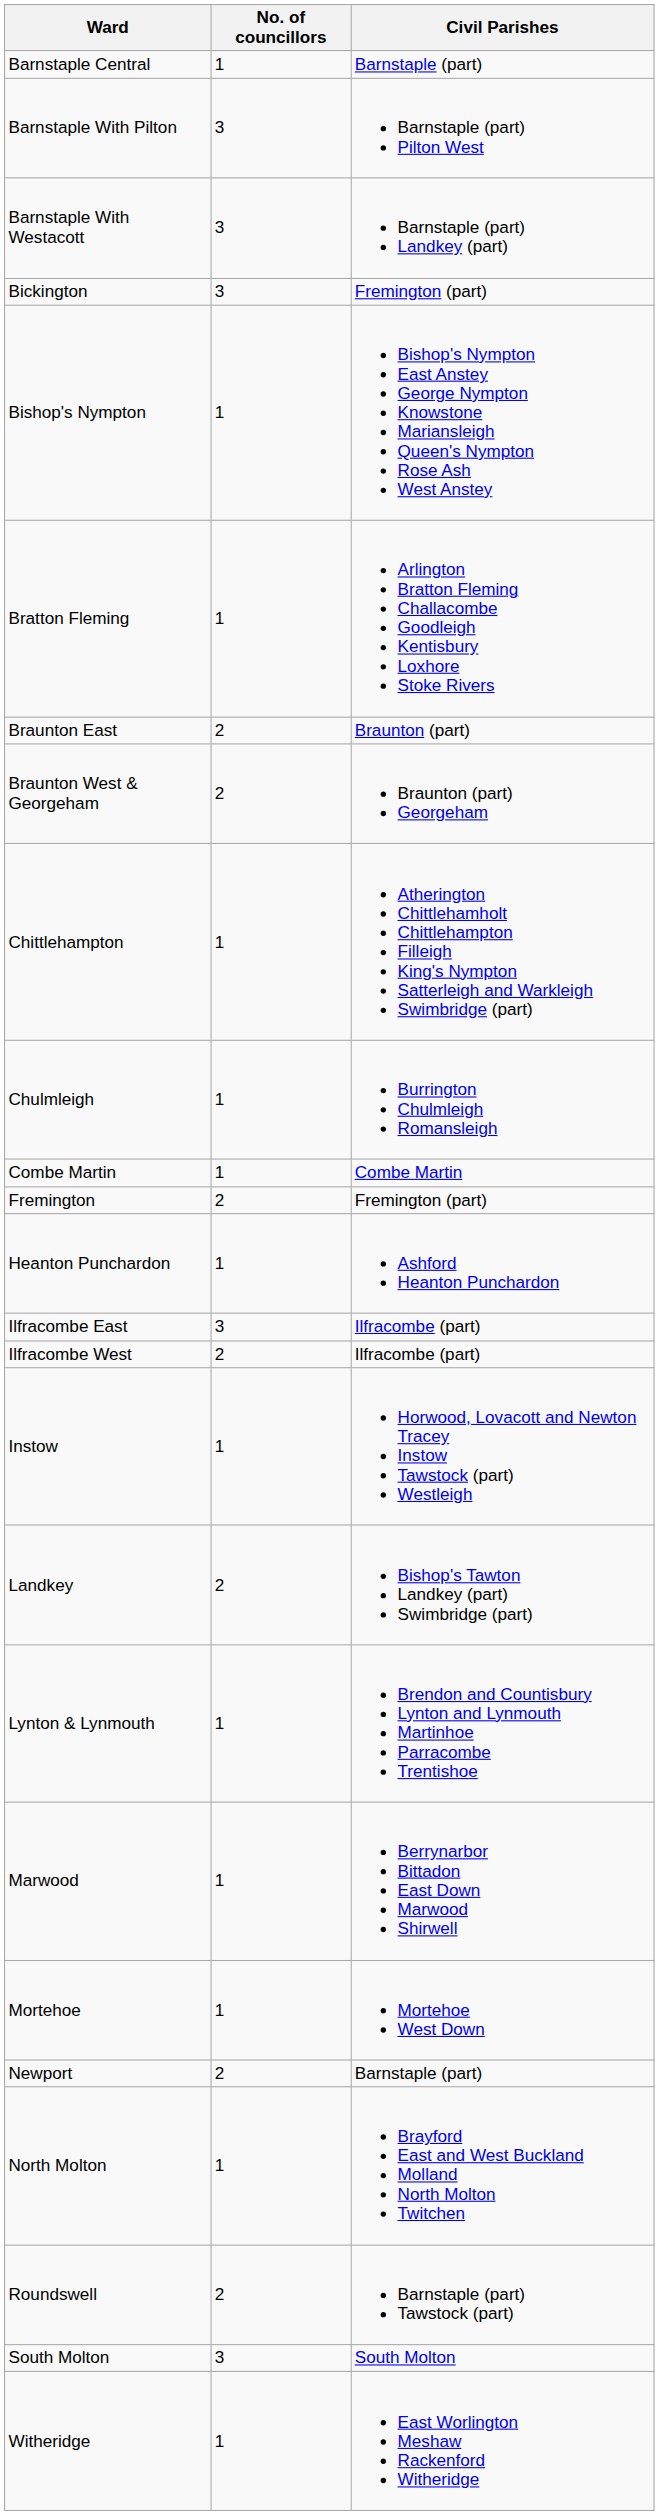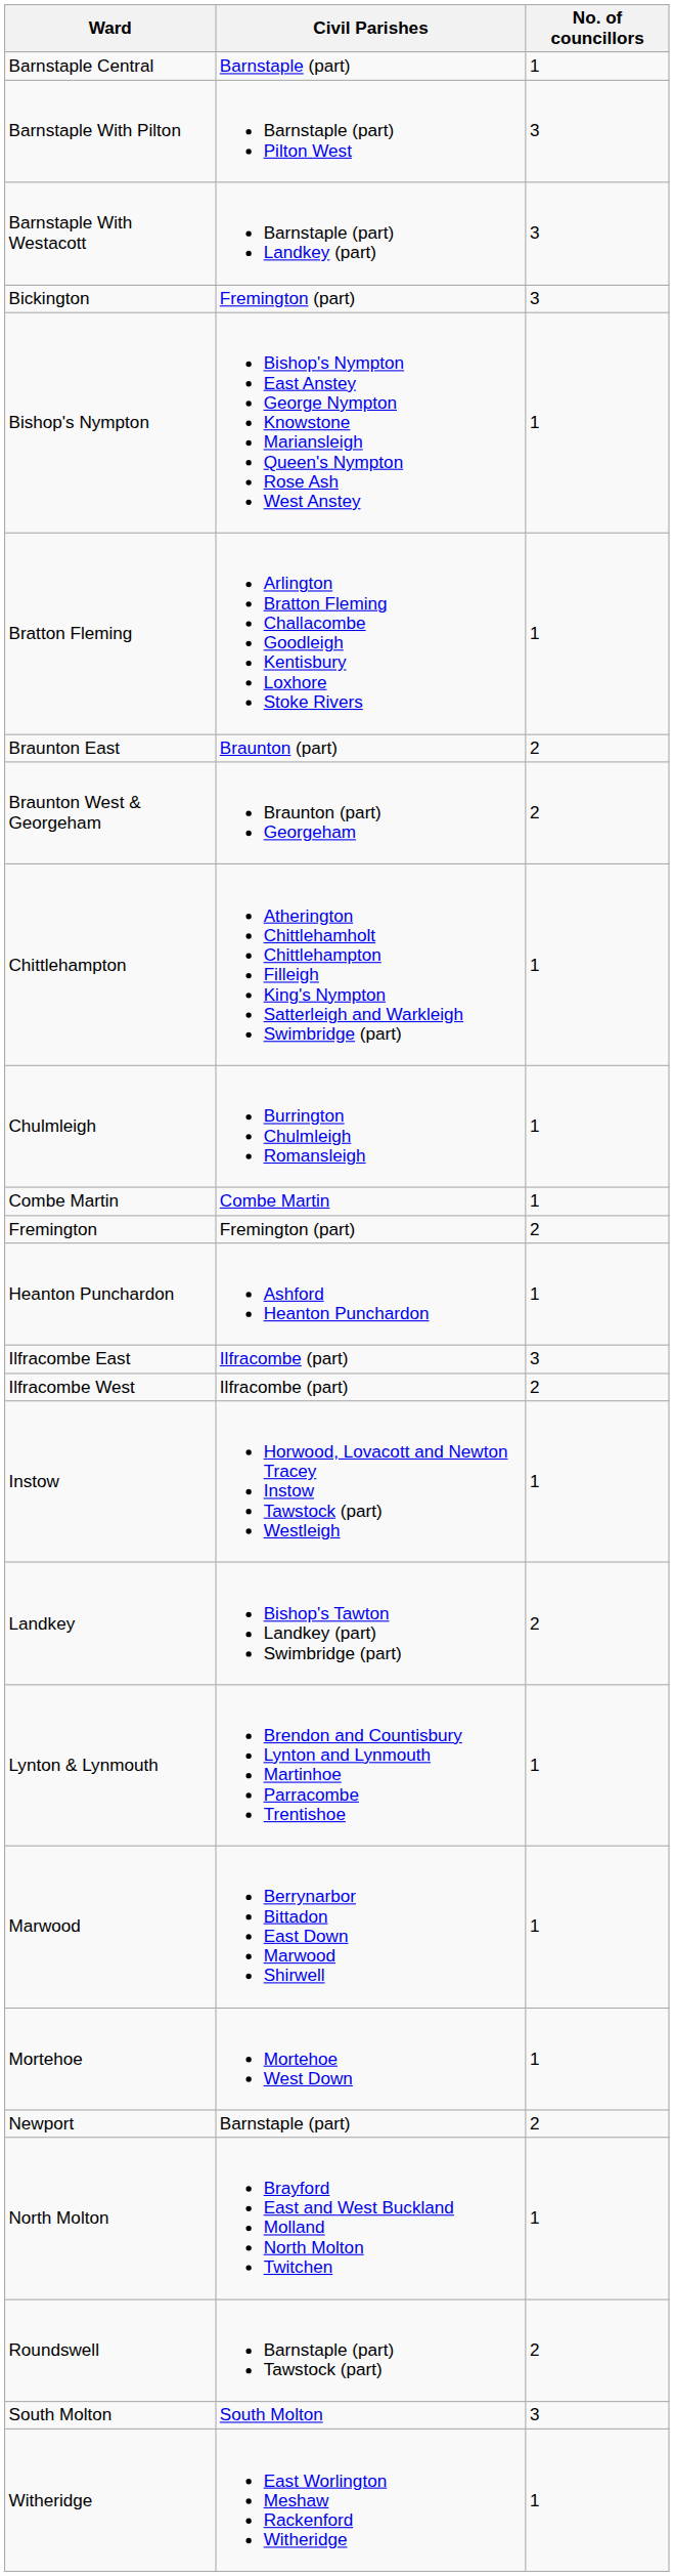columns swapped: Civil Parishes <-> No. of councillors
